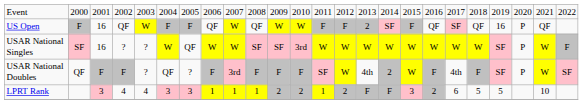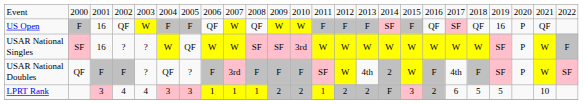US Open | column 15: 2 -> F
LPRT Rank | column 15: F -> 2
